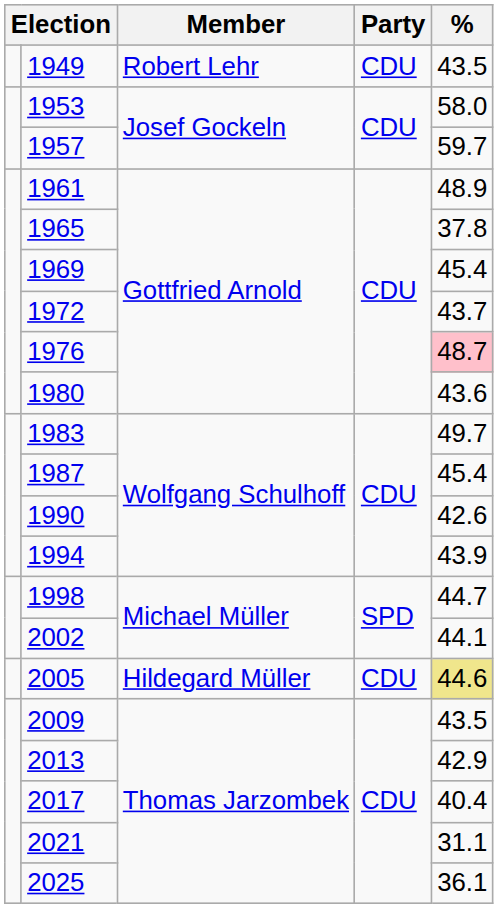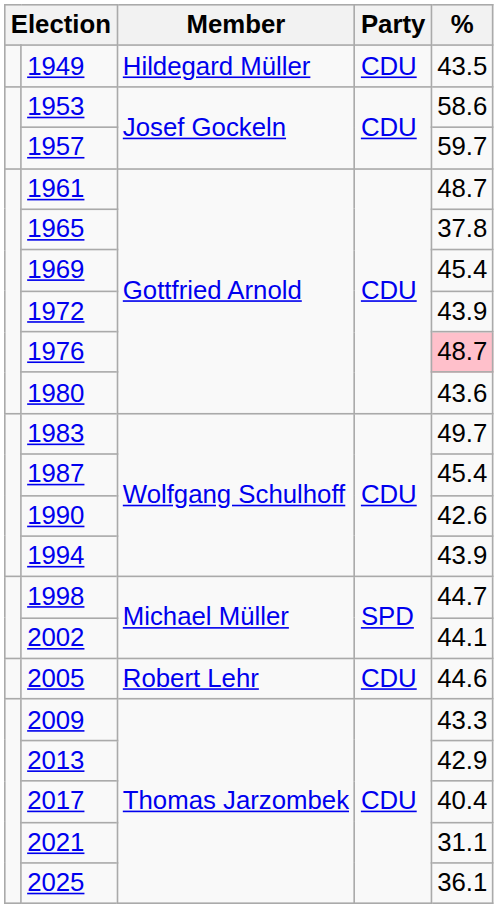1949 | Member: Robert Lehr -> Hildegard Müller
1953 | %: 58.0 -> 58.6
1961 | %: 48.9 -> 48.7
1972 | %: 43.7 -> 43.9
2005 | Member: Hildegard Müller -> Robert Lehr
2005 | %: khaki background -> no background
2009 | %: 43.5 -> 43.3
